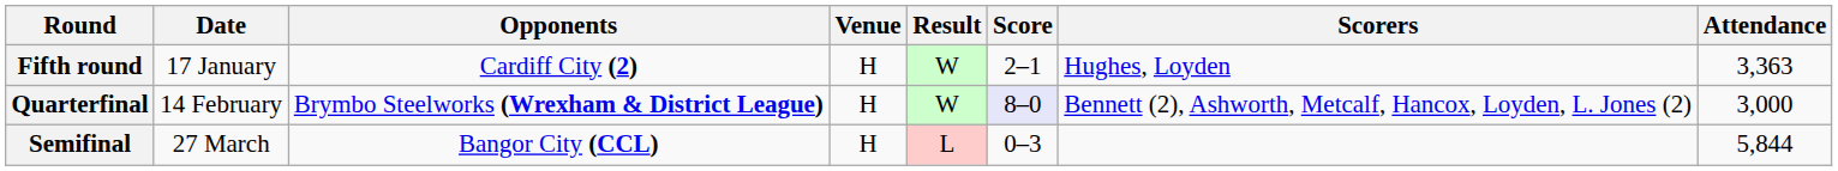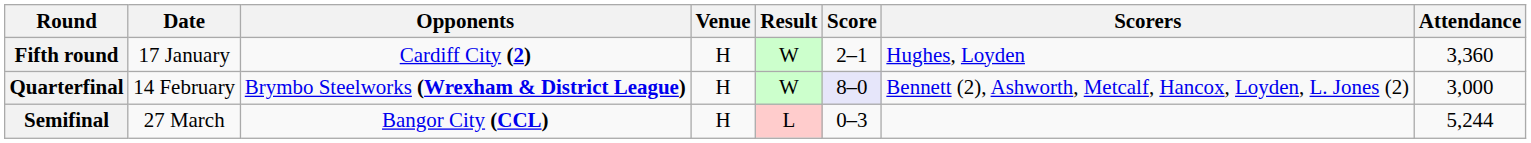Fifth round | Attendance: 3,363 -> 3,360
Semifinal | Attendance: 5,844 -> 5,244
